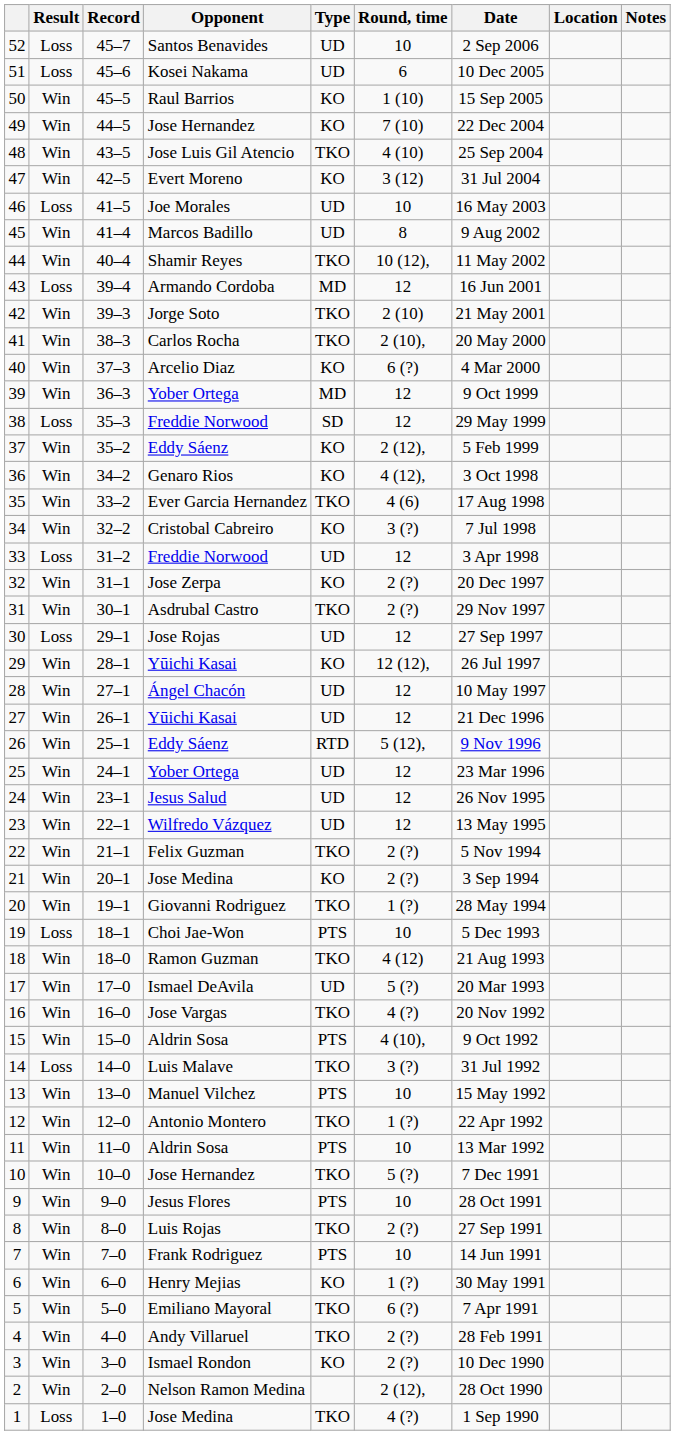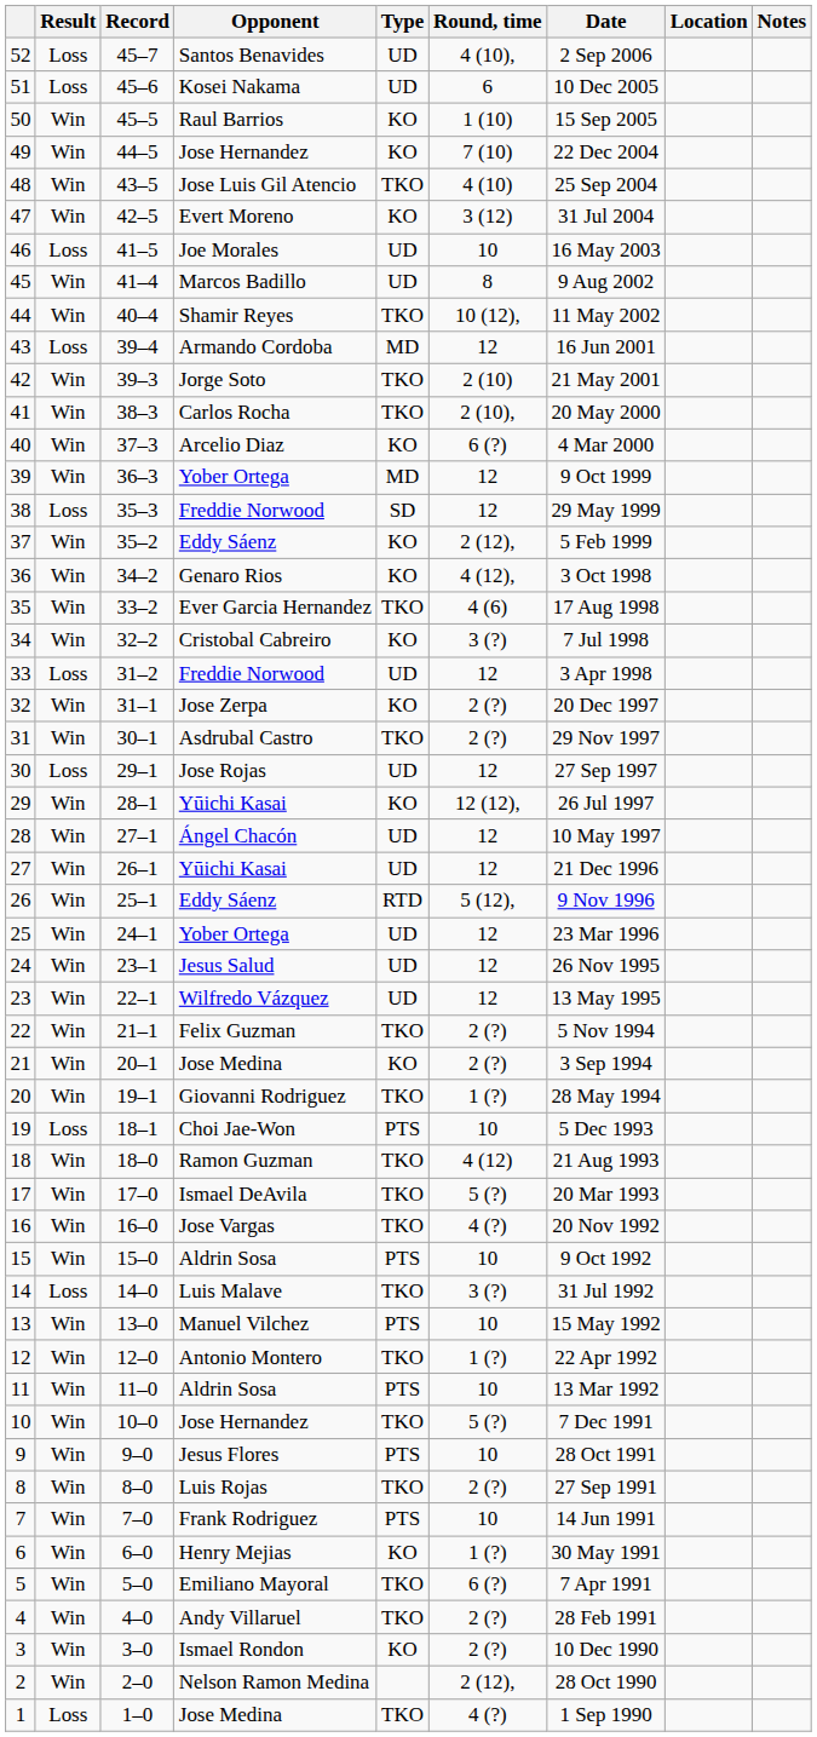52 | Round, time: 10 -> 4 (10),
17 | Type: UD -> TKO
15 | Round, time: 4 (10), -> 10
